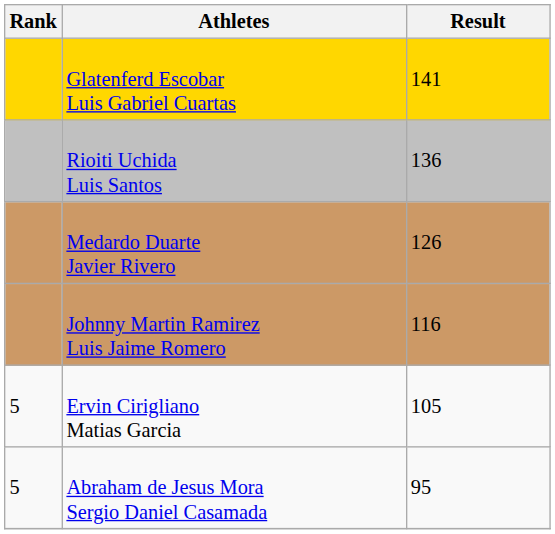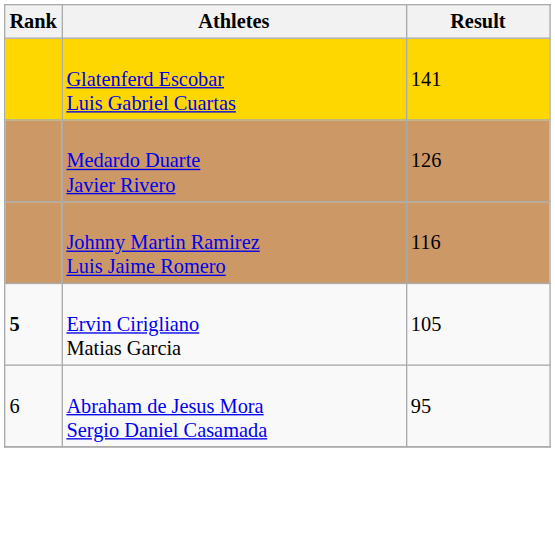- row: Rioiti Uchida Luis Santos | 136
Ervin Cirigliano Matias Garcia | Rank: normal -> bold
Abraham de Jesus Mora Sergio Daniel Casamada | Rank: 5 -> 6
